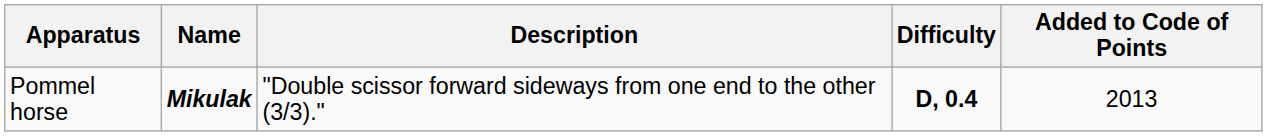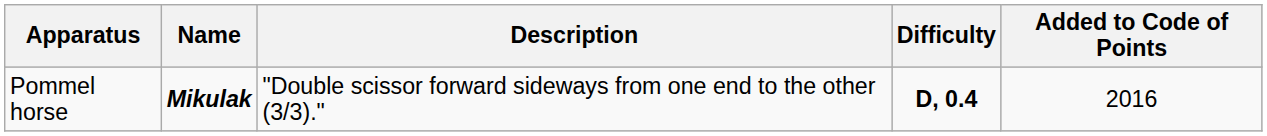Pommel horse | Added to Code of Points: 2013 -> 2016
